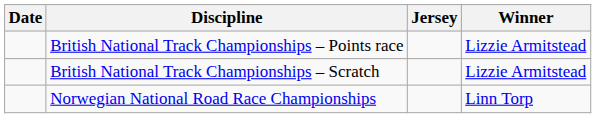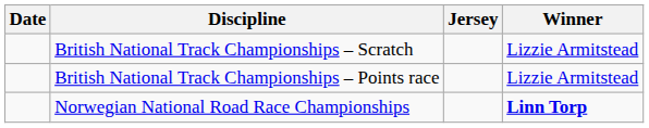rows swapped: British National Track Championships – Points race <-> British National Track Championships – Scratch
Norwegian National Road Race Championships | Winner: normal -> bold
